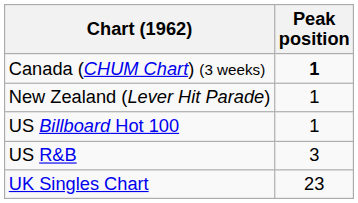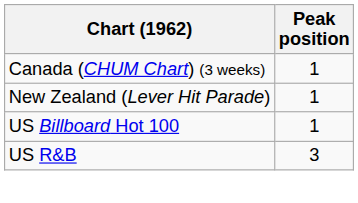Canada (CHUM Chart) (3 weeks) | Peak position: bold -> normal
- row: UK Singles Chart | 23
